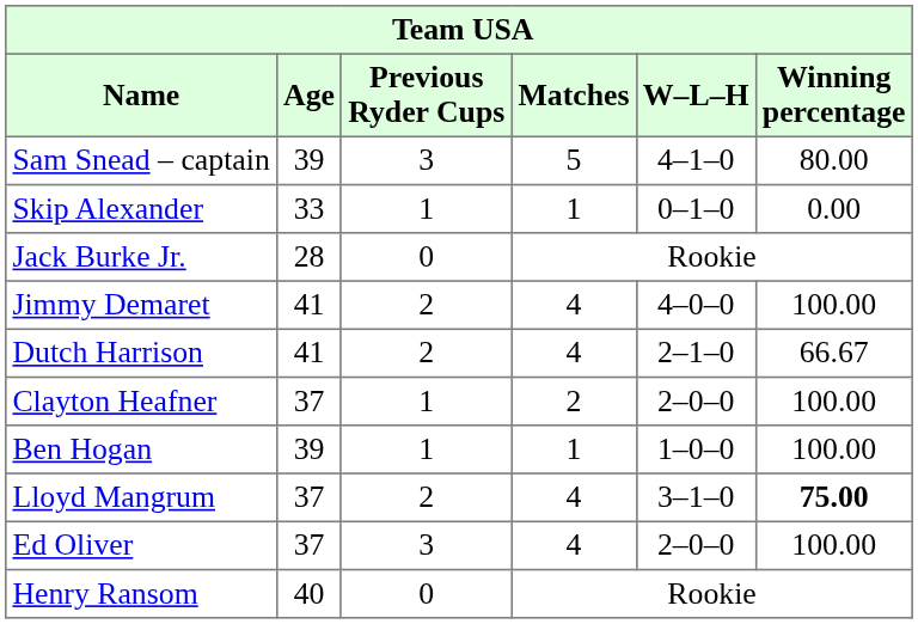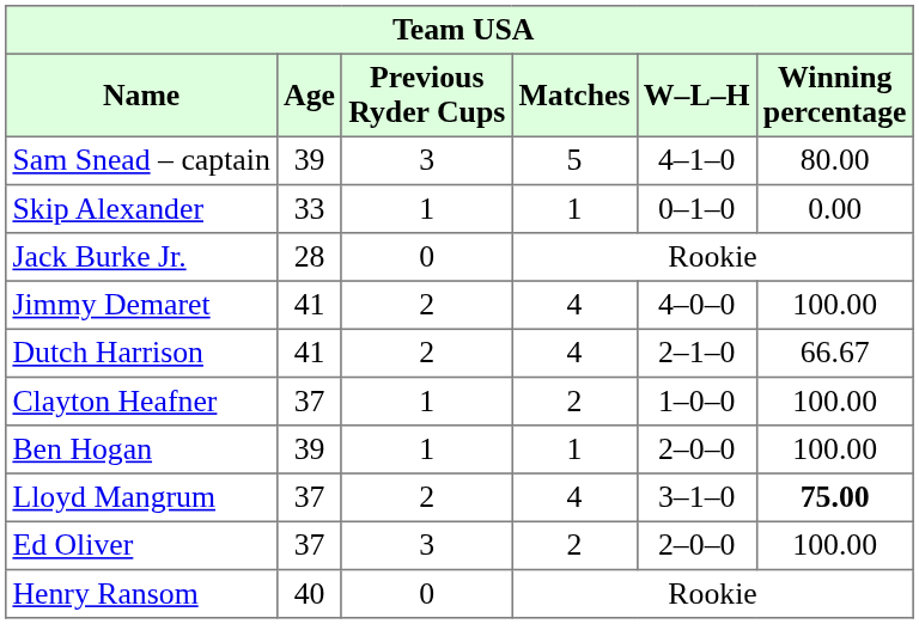Clayton Heafner | W–L–H: 2–0–0 -> 1–0–0
Ben Hogan | W–L–H: 1–0–0 -> 2–0–0
Ed Oliver | Matches: 4 -> 2
